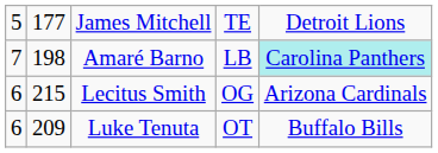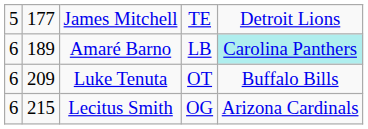Amaré Barno | column 1: 7 -> 6
Amaré Barno | column 2: 198 -> 189
rows swapped: Luke Tenuta <-> Lecitus Smith
